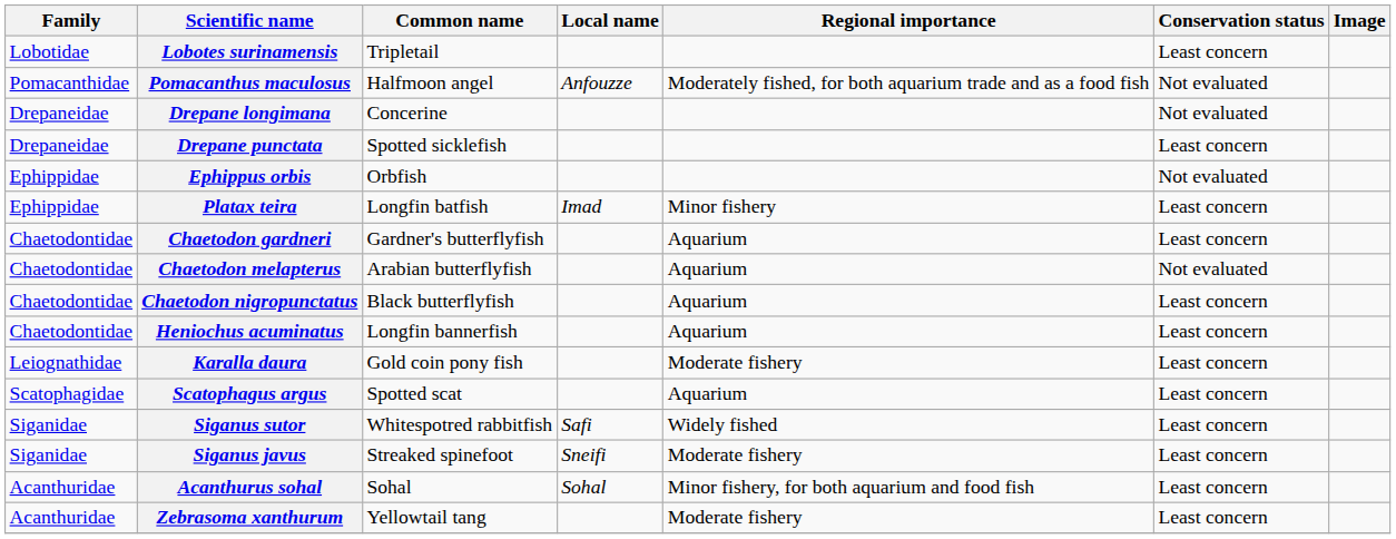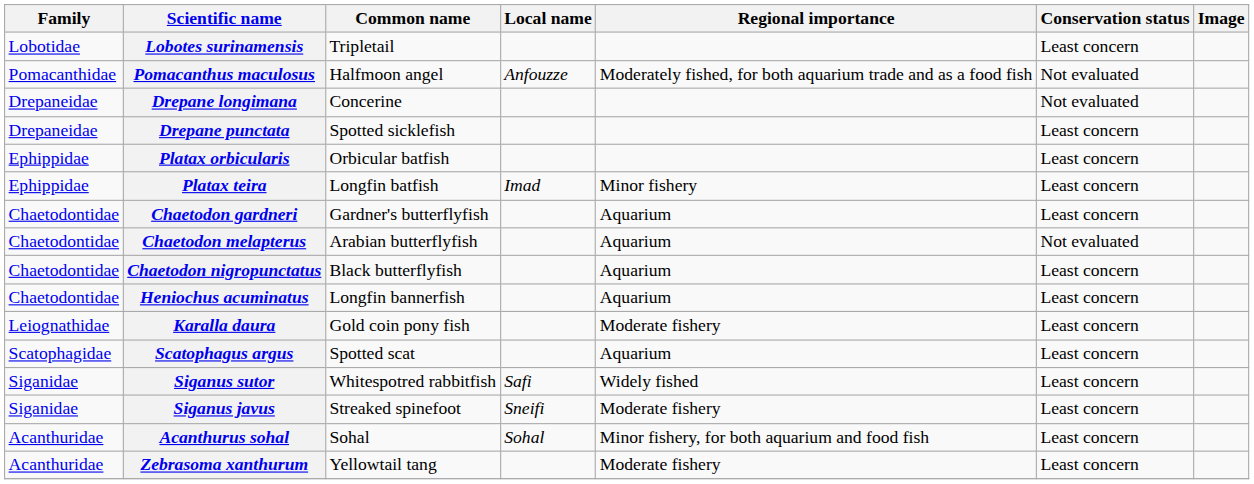- row: Ephippidae | Ephippus orbis | Orbfish | Not evaluated
+ row: Ephippidae | Platax orbicularis | Orbicular batfish | Least concern
